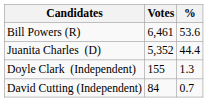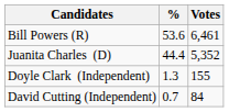columns swapped: % <-> Votes
